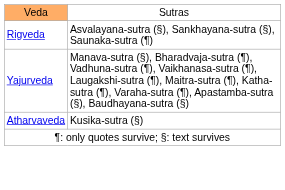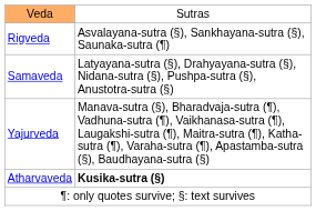+ row: Samaveda | Latyayana-sutra (§), Drahyayana-sutra (§), Nidana-sutra (§), Pushpa-sutra (§), Anustotra-sutra (§)
Atharvaveda | column 2: normal -> bold
